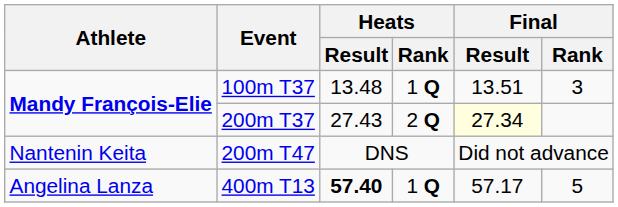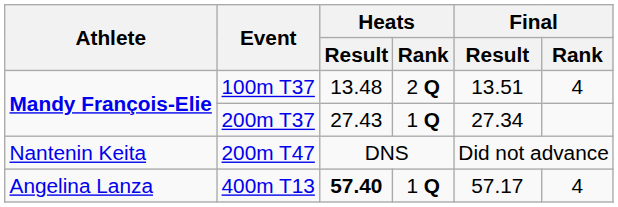100m T37 | Heats / Rank: 1 Q -> 2 Q
100m T37 | Final / Rank: 3 -> 4
200m T37 | Heats / Rank: 2 Q -> 1 Q
200m T37 | Final / Result: lightyellow background -> no background
400m T13 | Final / Rank: 5 -> 4
